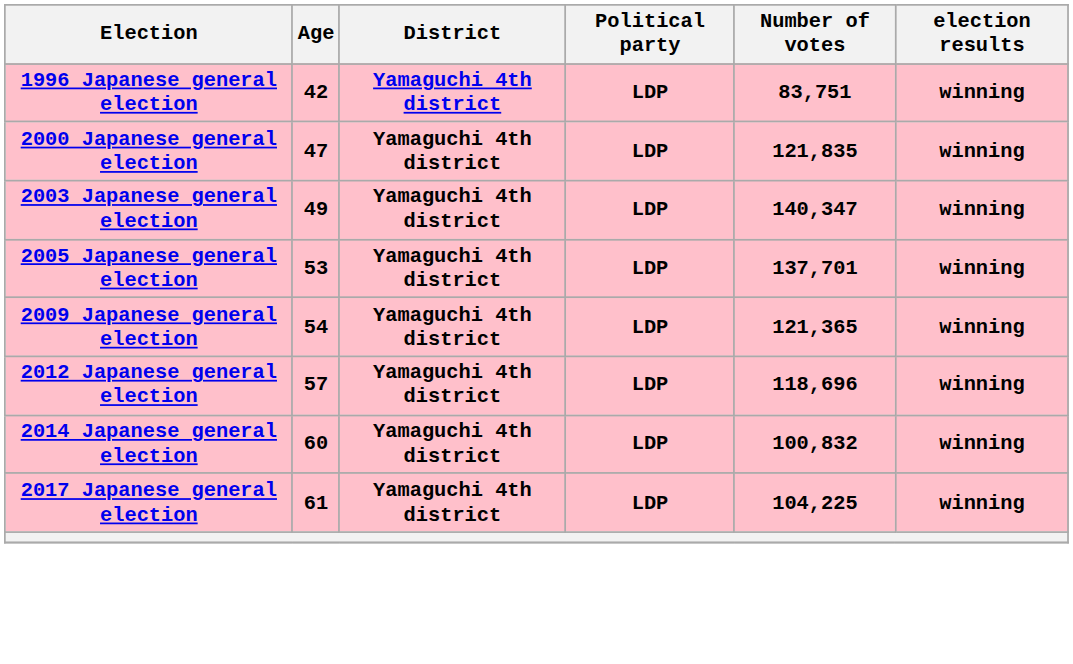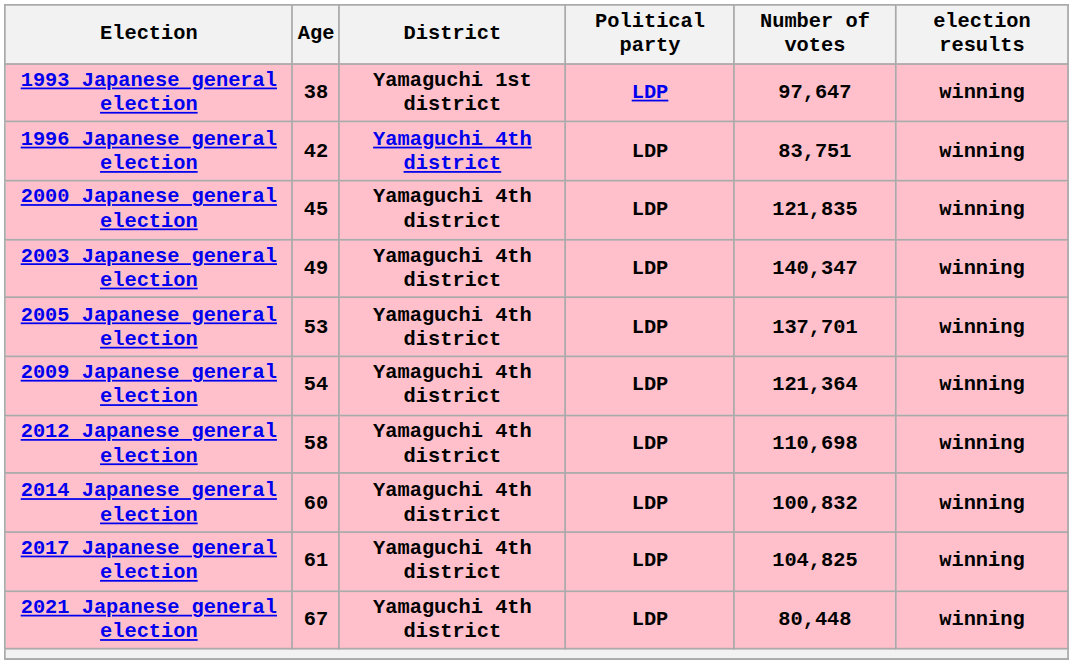+ row: 1993 Japanese general election | 38 | Yamaguchi 1st district | LDP | 97,647 | winning
2000 Japanese general election | Age: 47 -> 45
2009 Japanese general election | Number of votes: 121,365 -> 121,364
2012 Japanese general election | Age: 57 -> 58
2012 Japanese general election | Number of votes: 118,696 -> 110,698
2017 Japanese general election | Number of votes: 104,225 -> 104,825
+ row: 2021 Japanese general election | 67 | Yamaguchi 4th district | LDP | 80,448 | winning
